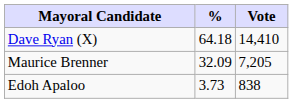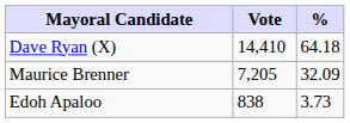columns swapped: Vote <-> %
